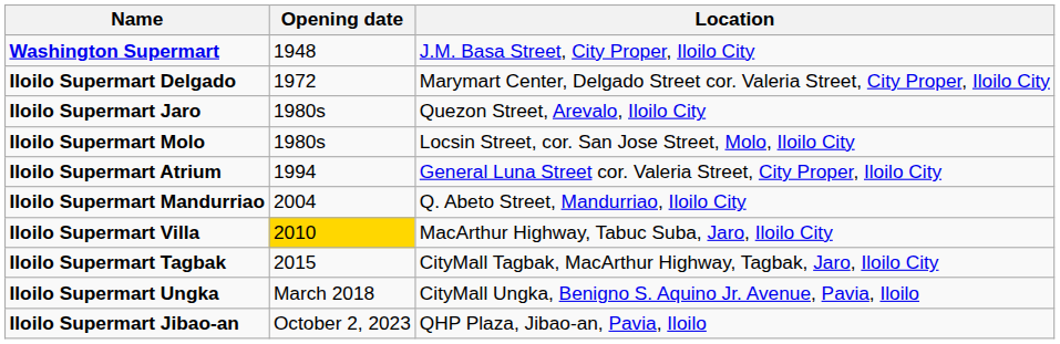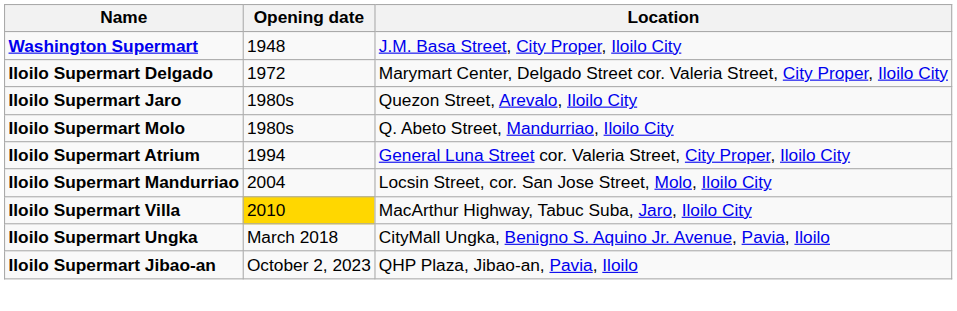Iloilo Supermart Molo | Location: Locsin Street, cor. San Jose Street, Molo, Iloilo City -> Q. Abeto Street, Mandurriao, Iloilo City
Iloilo Supermart Mandurriao | Location: Q. Abeto Street, Mandurriao, Iloilo City -> Locsin Street, cor. San Jose Street, Molo, Iloilo City
- row: Iloilo Supermart Tagbak | 2015 | CityMall Tagbak, MacArthur Highway, Tagbak, Jaro, Iloilo City
